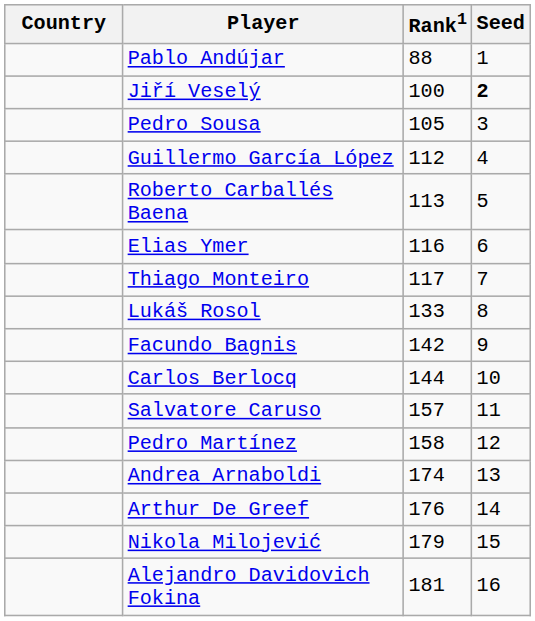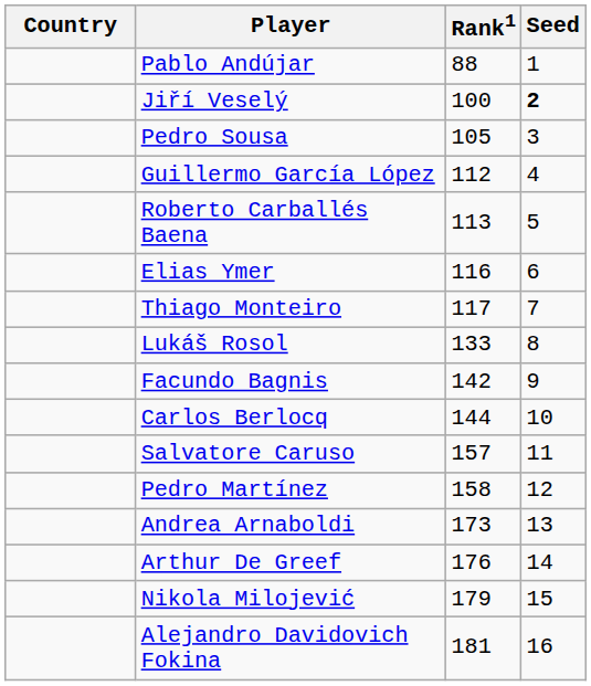Andrea Arnaboldi | Rank1: 174 -> 173
